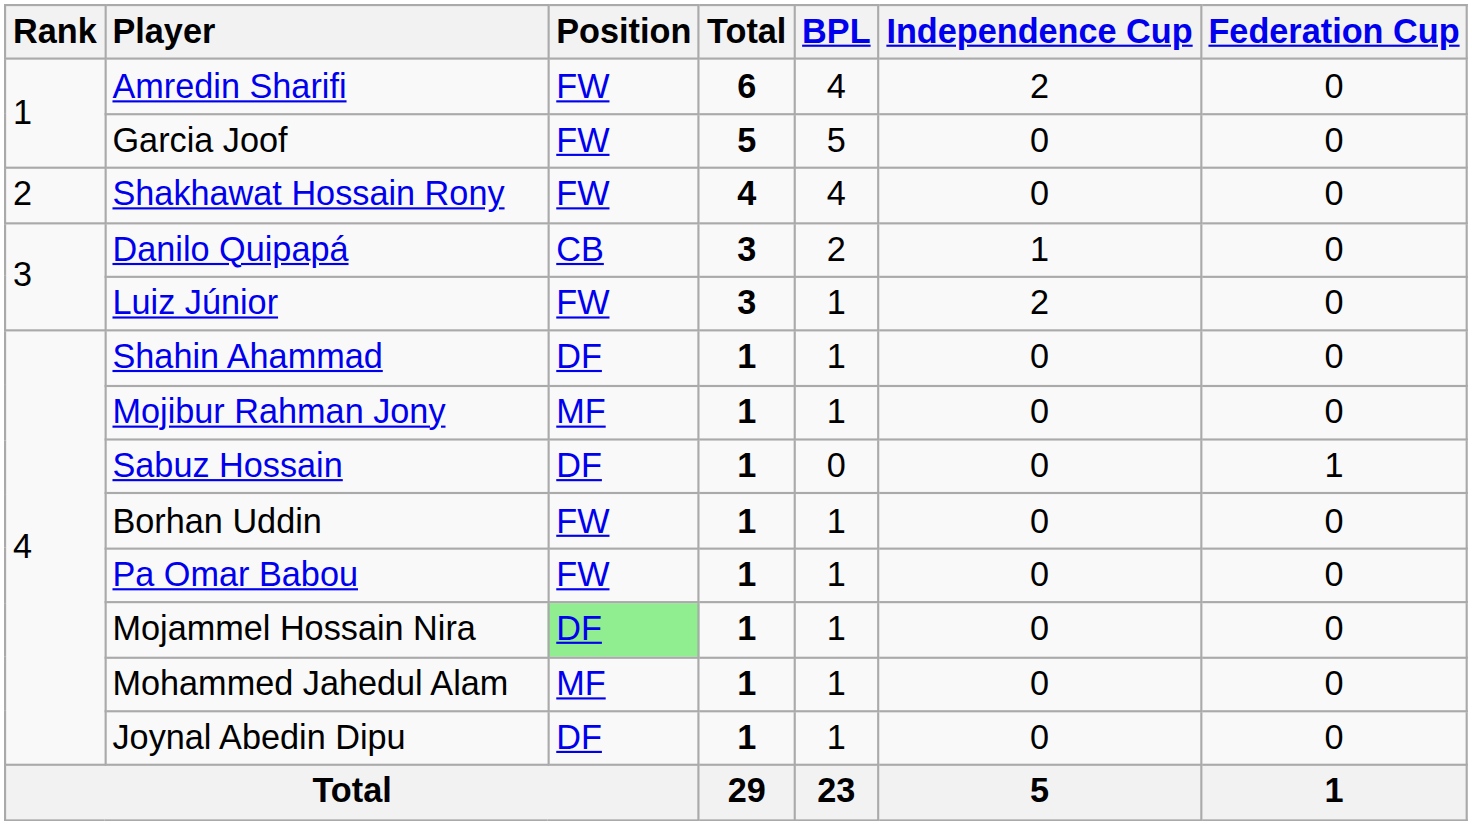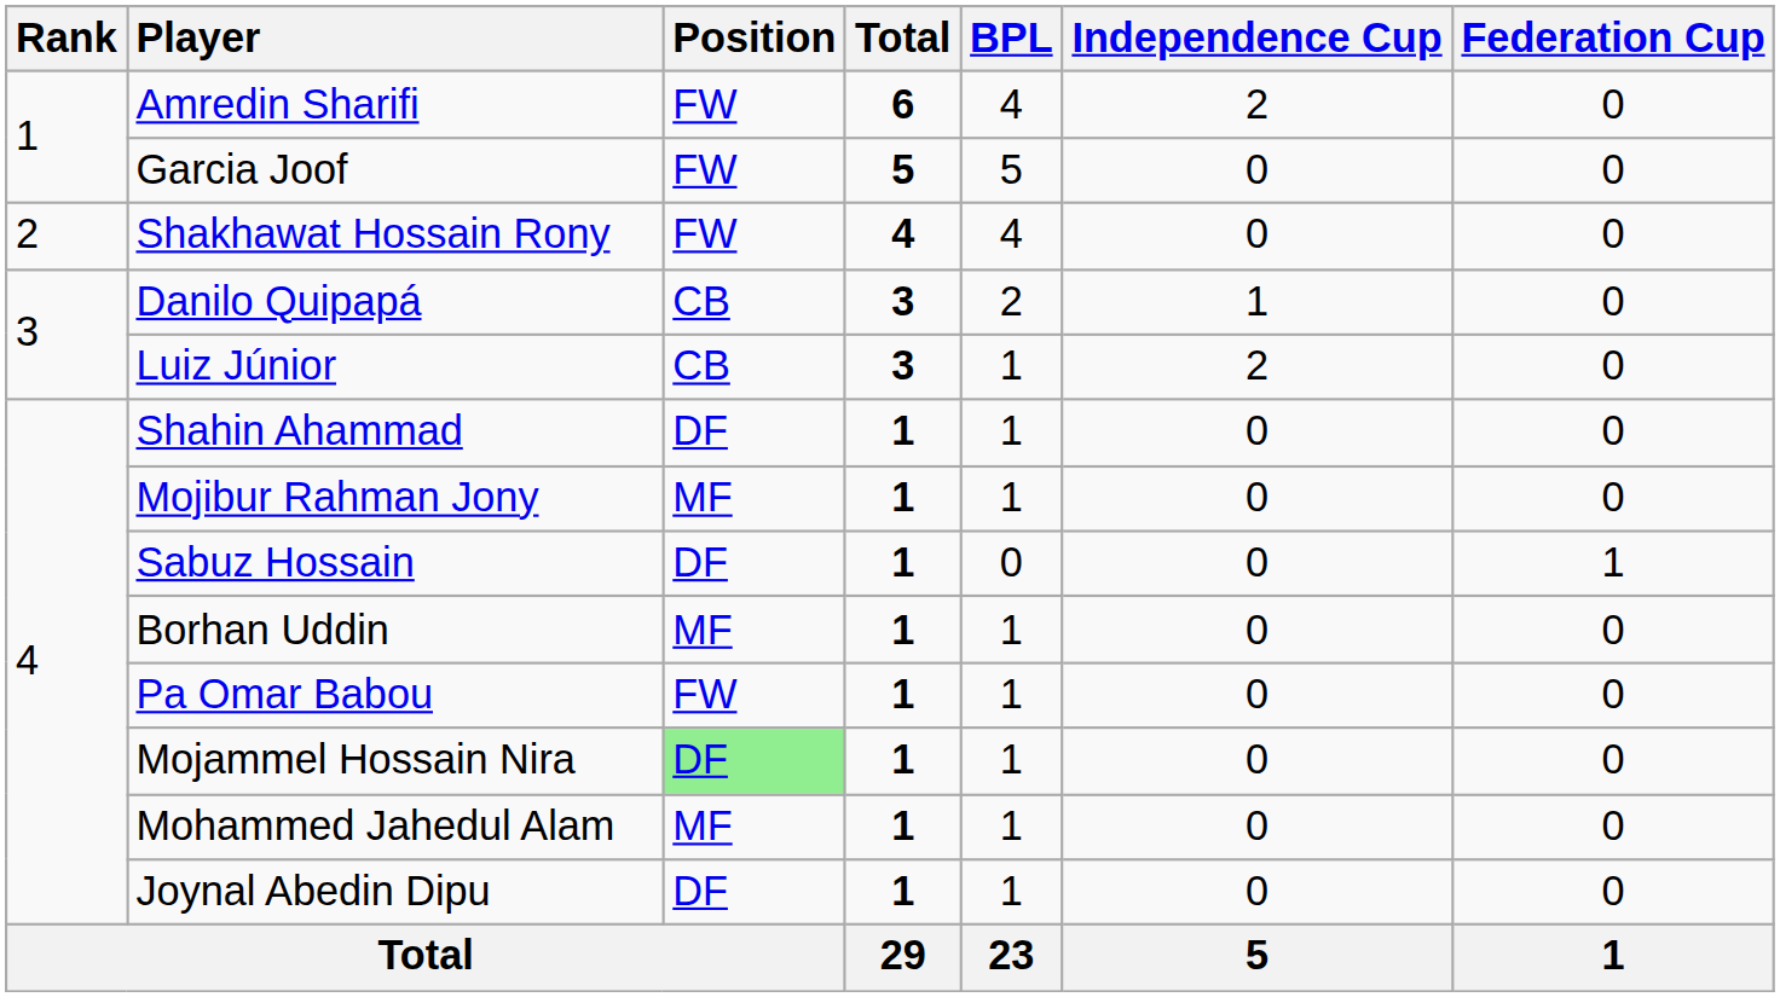Luiz Júnior | Position: FW -> CB
Borhan Uddin | Position: FW -> MF
